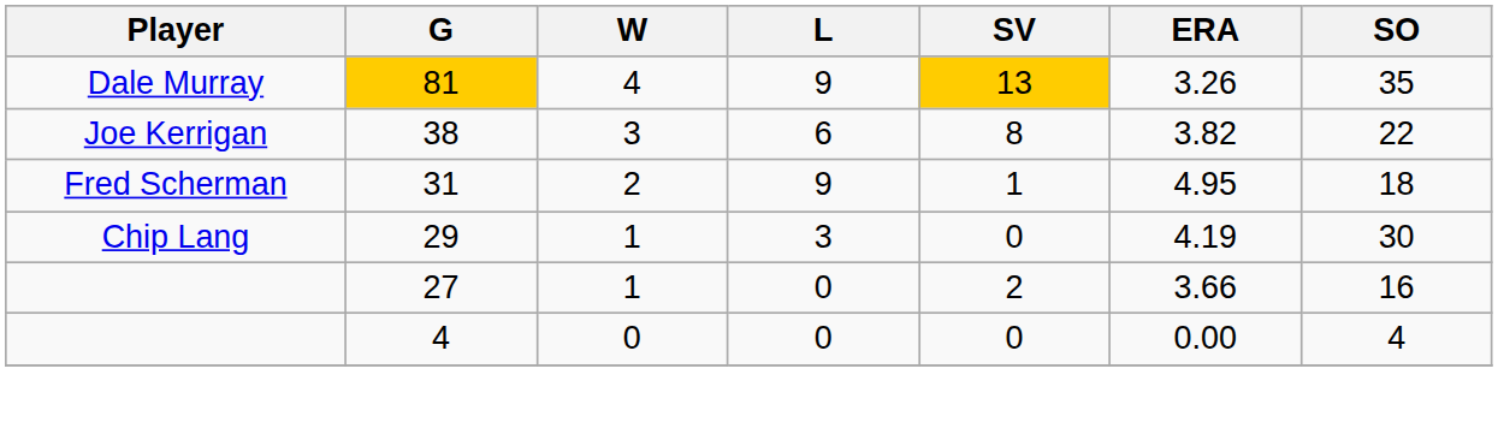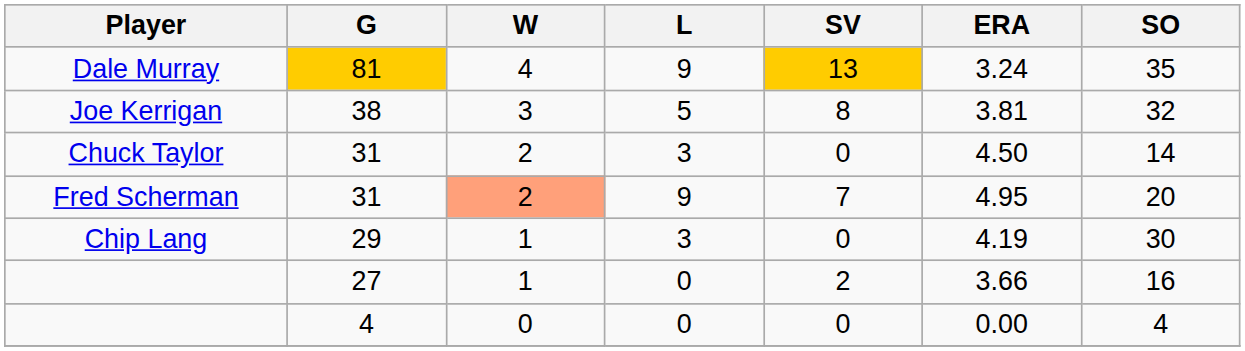Dale Murray | ERA: 3.26 -> 3.24
Joe Kerrigan | L: 6 -> 5
Joe Kerrigan | ERA: 3.82 -> 3.81
Joe Kerrigan | SO: 22 -> 32
+ row: Chuck Taylor | 31 | 2 | 3 | 0 | 4.50 | 14
Fred Scherman | W: no background -> lightsalmon background
Fred Scherman | SV: 1 -> 7
Fred Scherman | SO: 18 -> 20
